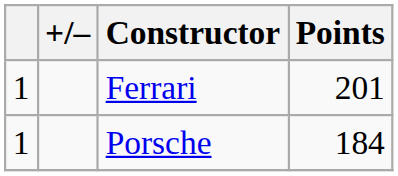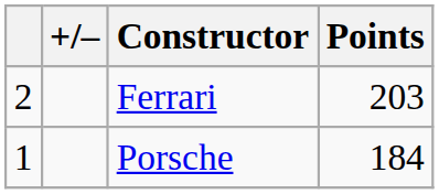Ferrari | column 1: 1 -> 2
Ferrari | Points: 201 -> 203
